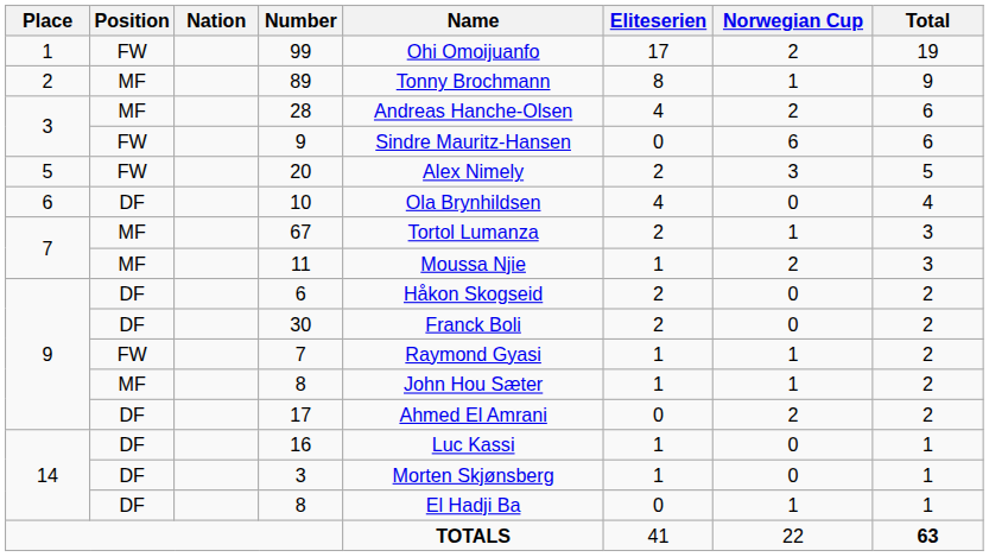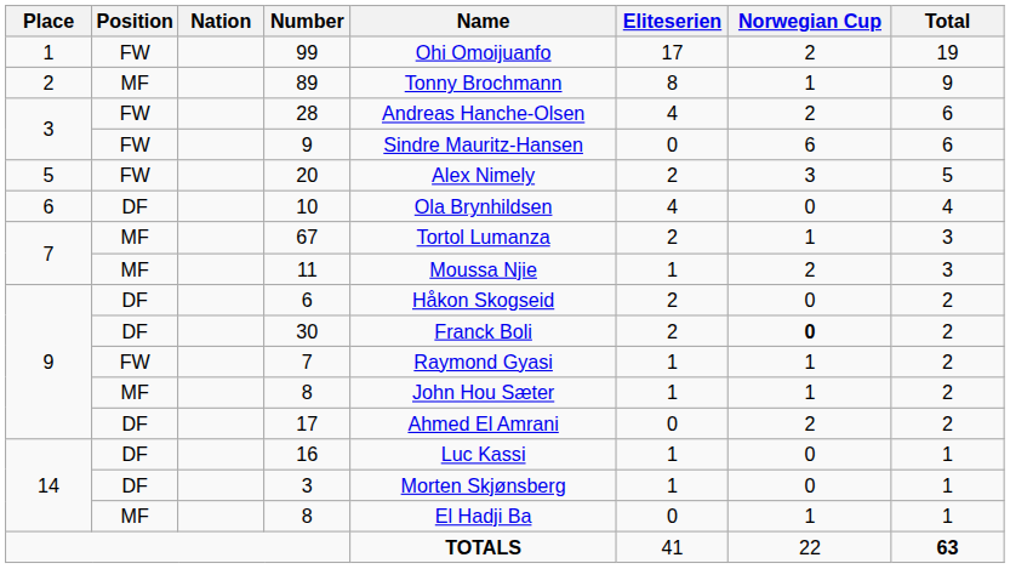28 | Position: MF -> FW
30 | Norwegian Cup: normal -> bold
14 / 8 | Position: DF -> MF
